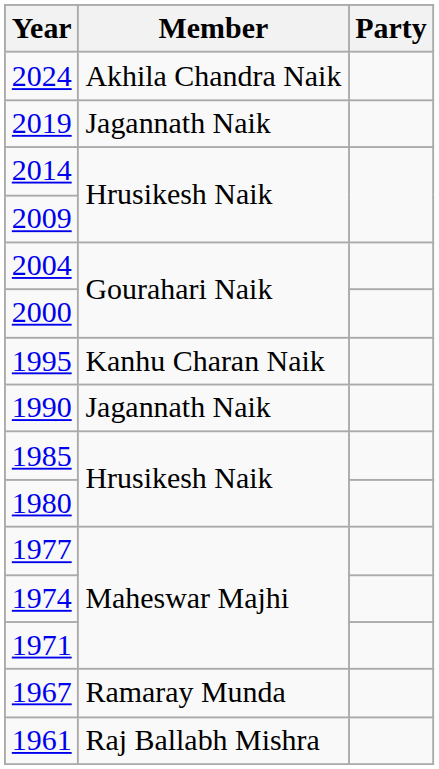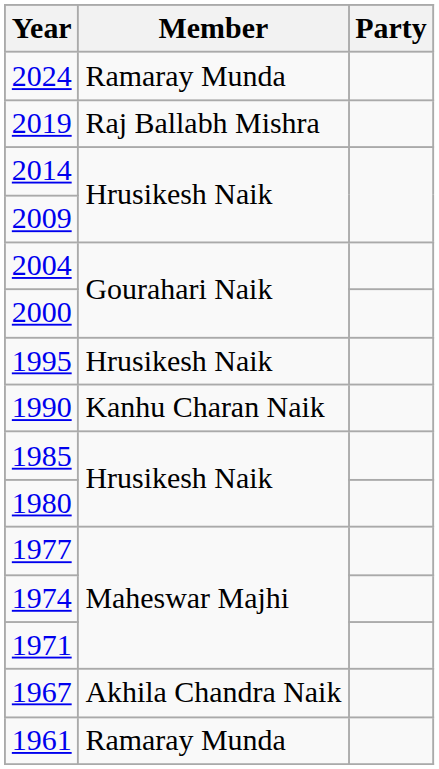2024 | Member: Akhila Chandra Naik -> Ramaray Munda
2019 | Member: Jagannath Naik -> Raj Ballabh Mishra
1995 | Member: Kanhu Charan Naik -> Hrusikesh Naik
1990 | Member: Jagannath Naik -> Kanhu Charan Naik
1967 | Member: Ramaray Munda -> Akhila Chandra Naik
1961 | Member: Raj Ballabh Mishra -> Ramaray Munda
